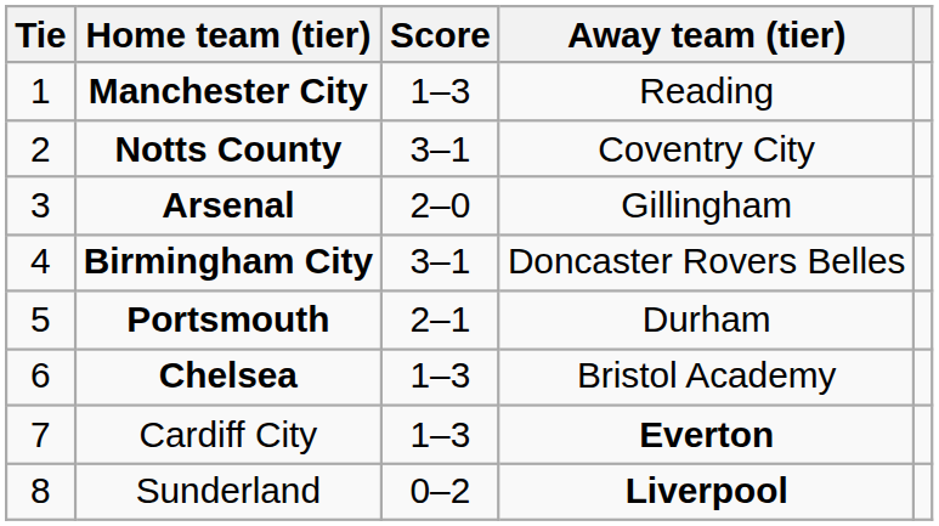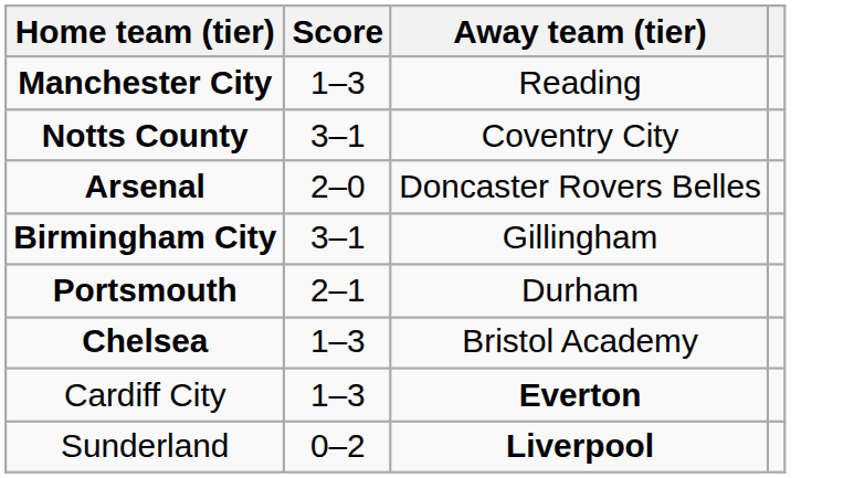- column: Tie | 1 | 2 | 3 | 4 | 5 | 6 | 7 | 8
Arsenal | Away team (tier): Gillingham -> Doncaster Rovers Belles
Birmingham City | Away team (tier): Doncaster Rovers Belles -> Gillingham
